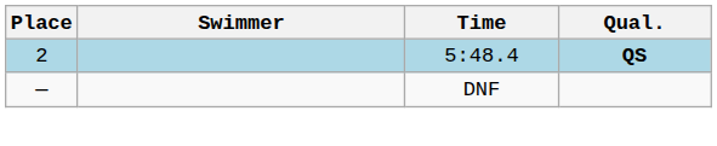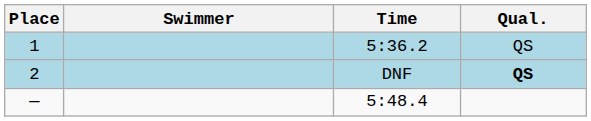+ row: 1 | 5:36.2 | QS
2 | Time: 5:48.4 -> DNF
— | Time: DNF -> 5:48.4
